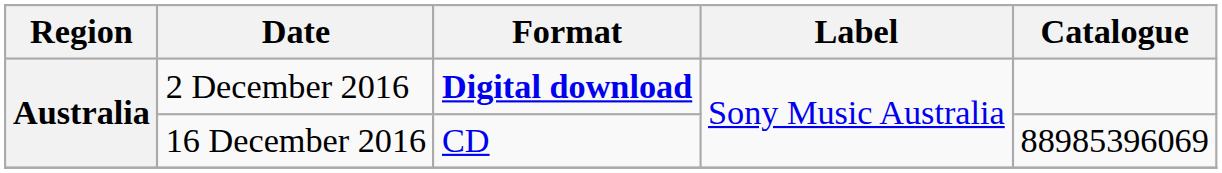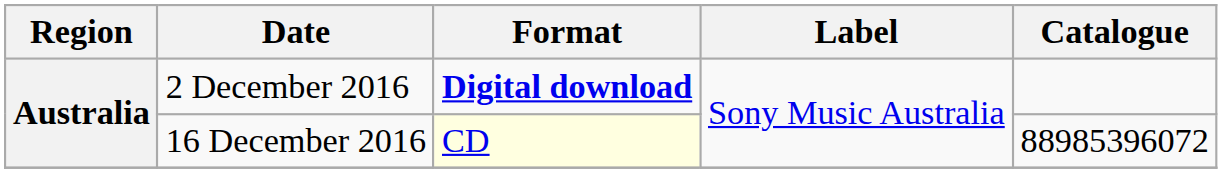16 December 2016 | Format: no background -> lightyellow background
16 December 2016 | Catalogue: 88985396069 -> 88985396072
